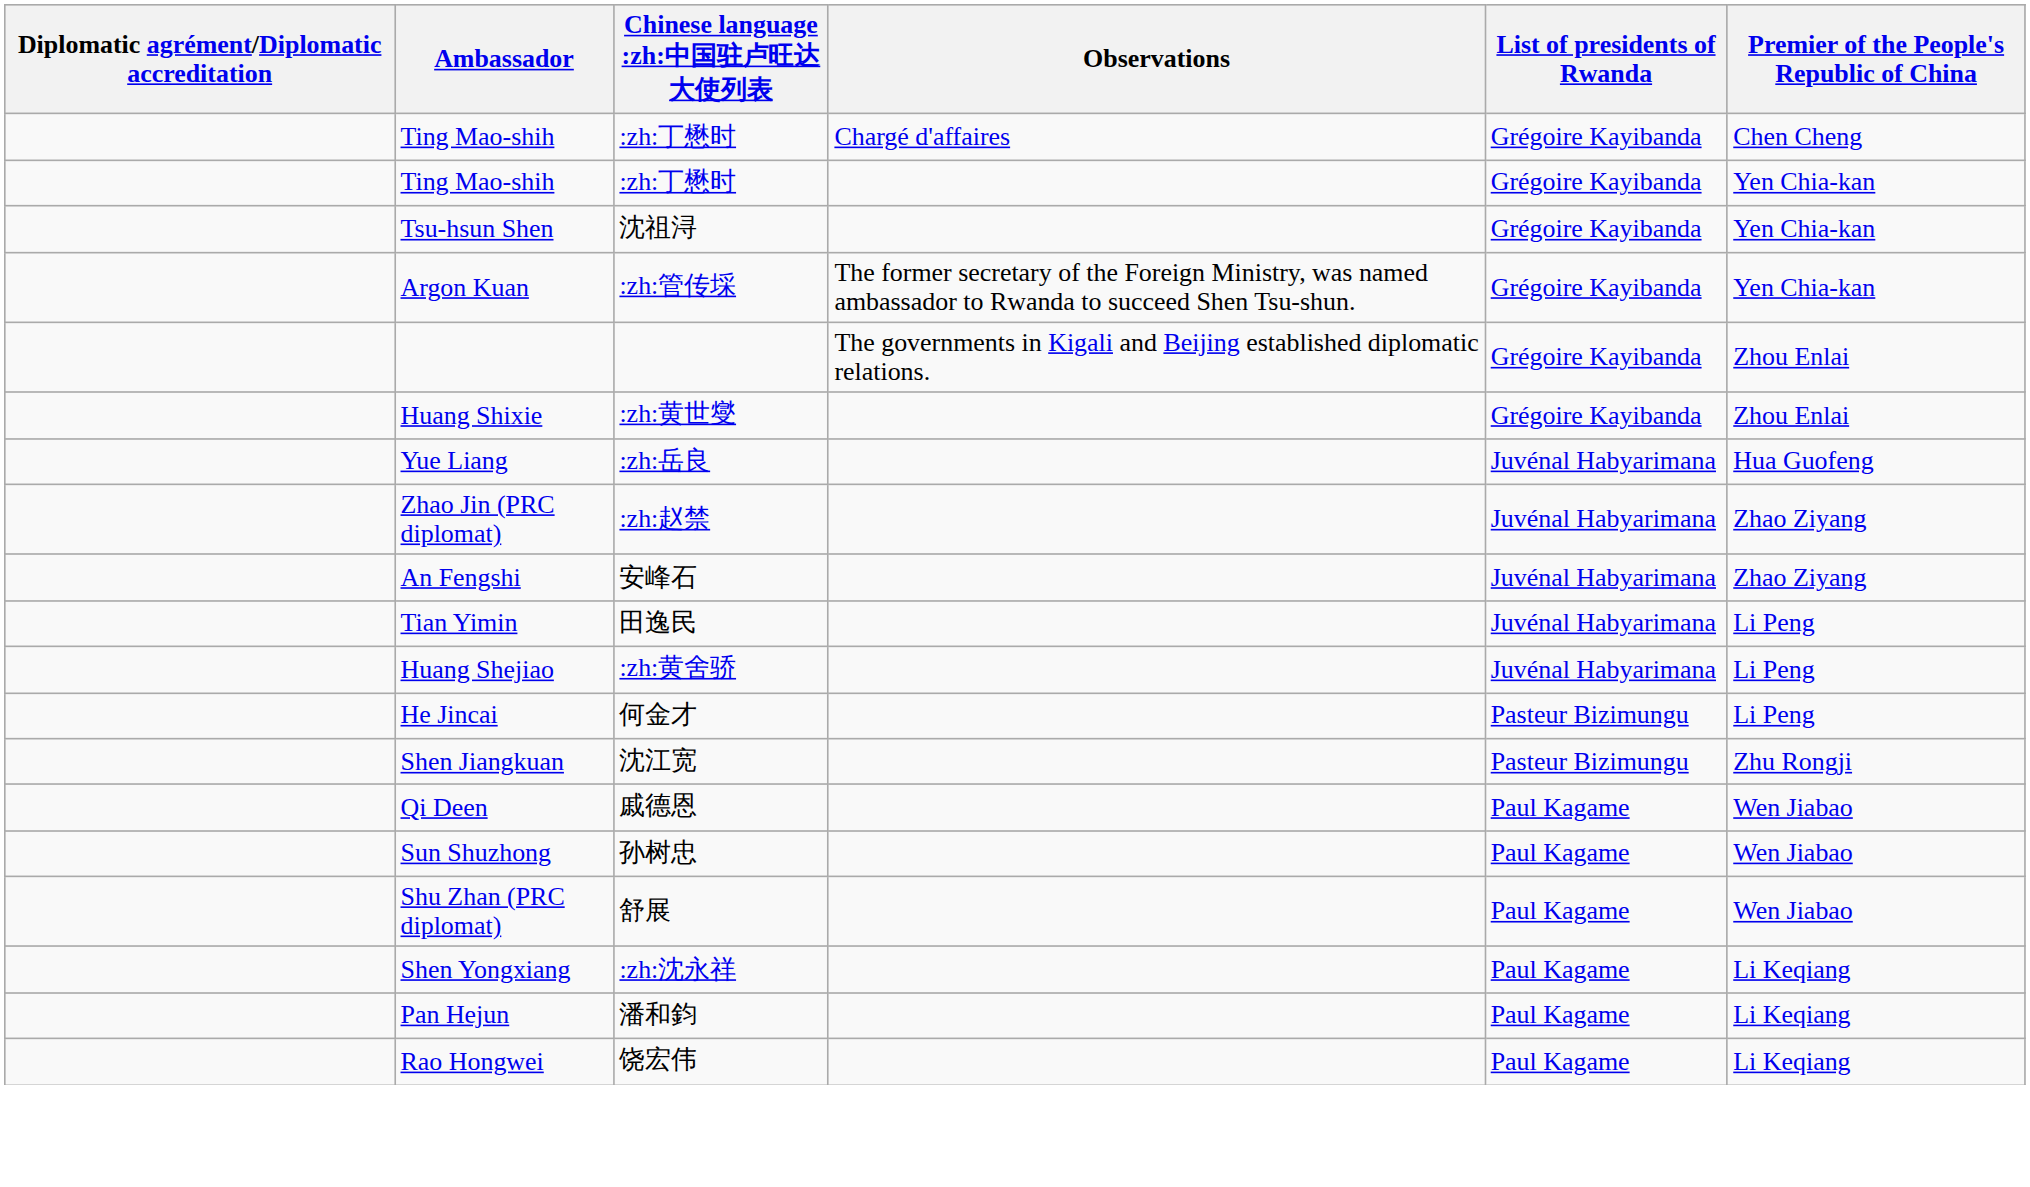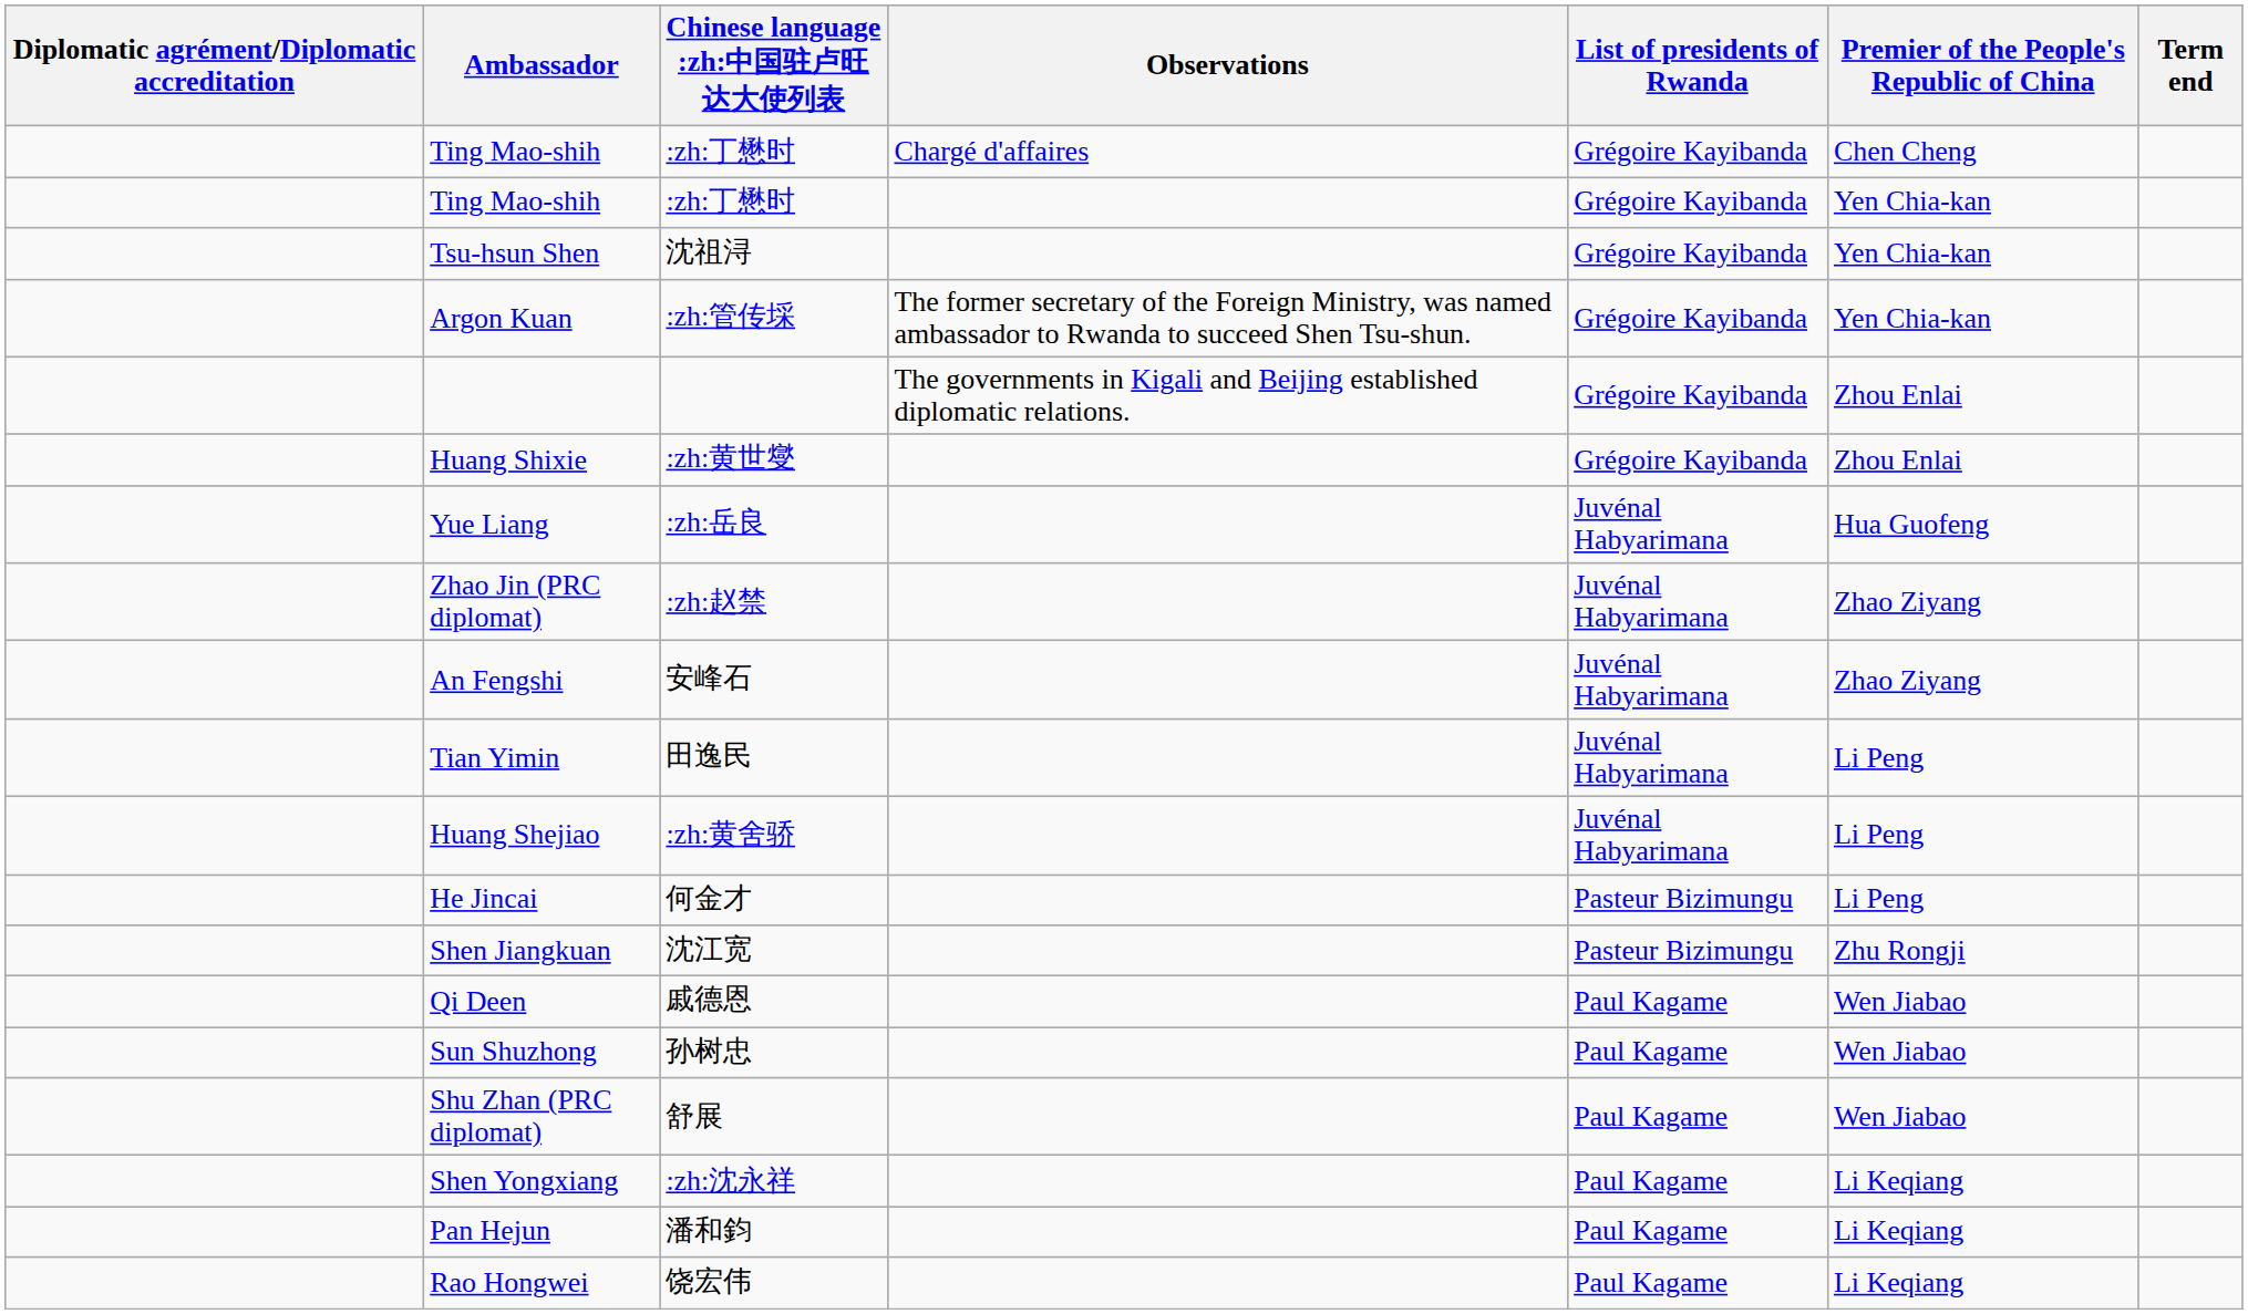+ column: Term end
